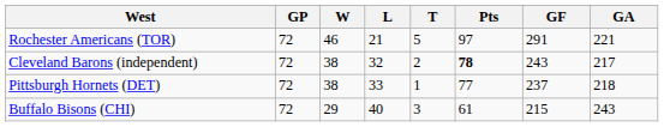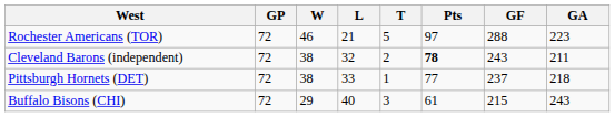Rochester Americans (TOR) | GF: 291 -> 288
Rochester Americans (TOR) | GA: 221 -> 223
Cleveland Barons (independent) | GA: 217 -> 211
